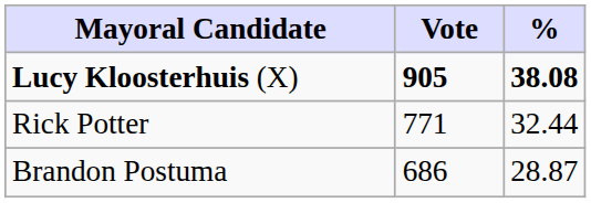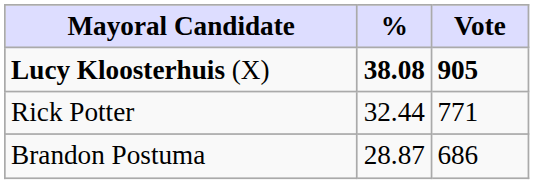columns swapped: Vote <-> %
